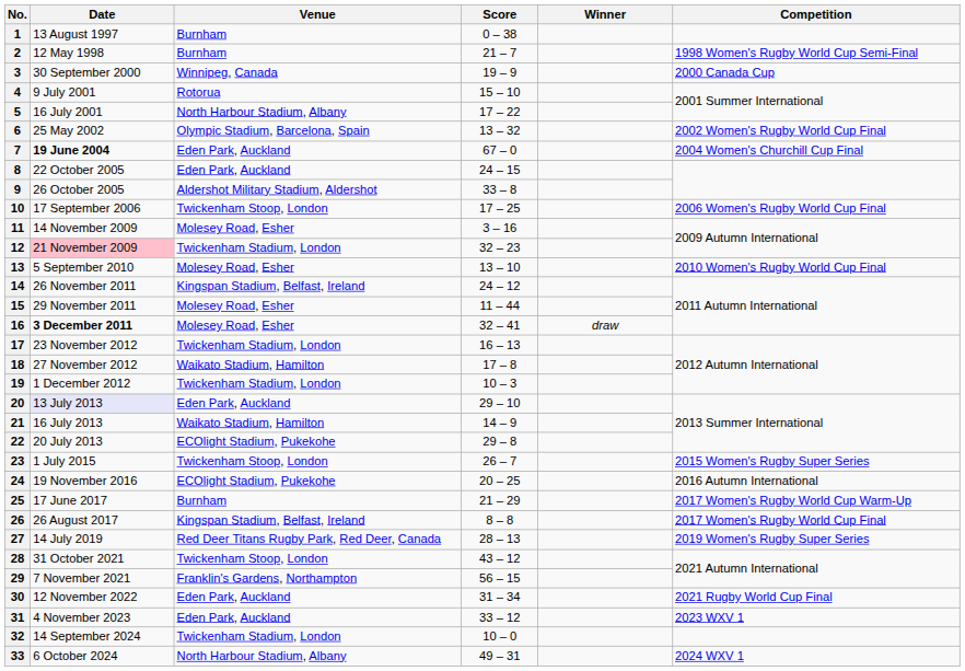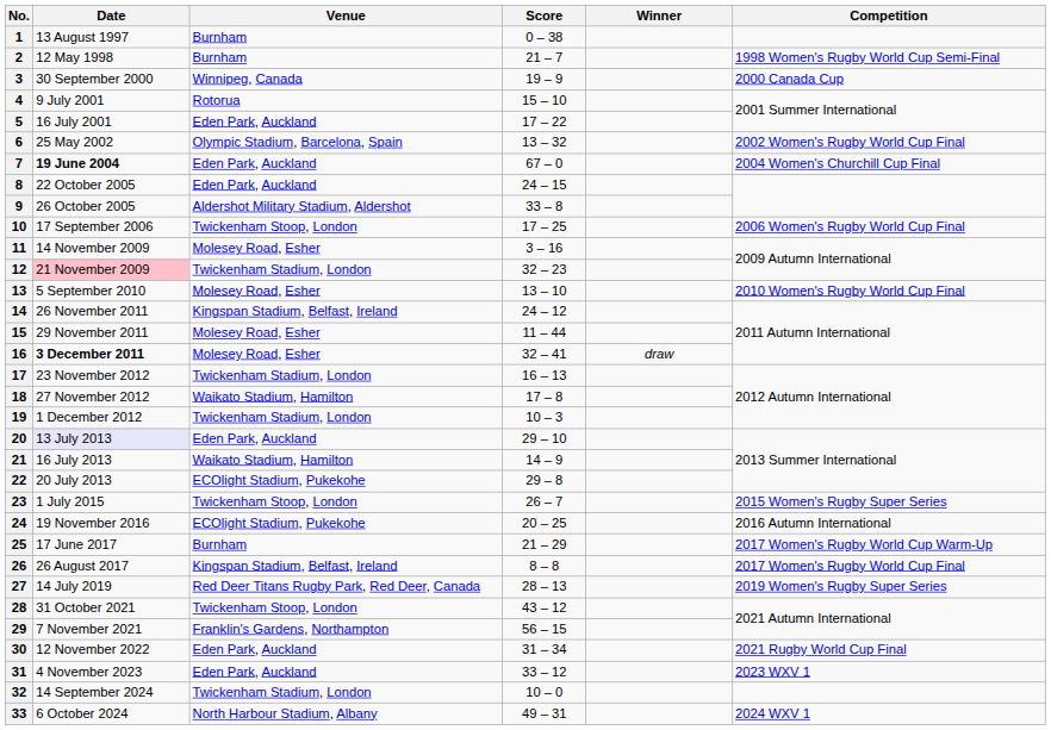5 | Venue: North Harbour Stadium, Albany -> Eden Park, Auckland
